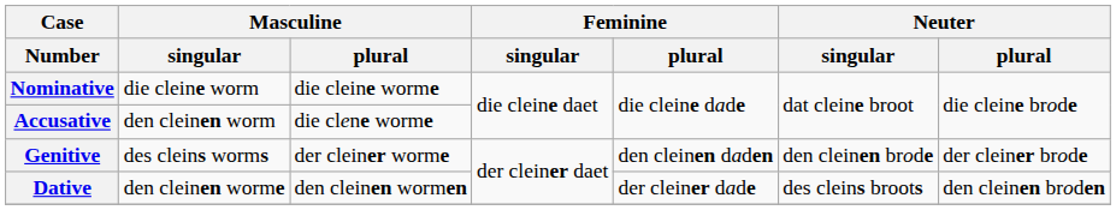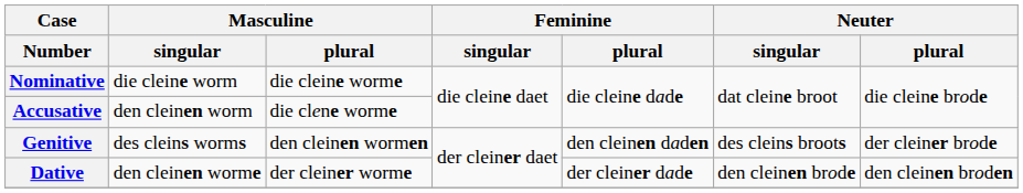Genitive | Masculine / plural: der cleiner worme -> den cleinen wormen
Genitive | Neuter / singular: den cleinen brode -> des cleins broots
Dative | Masculine / plural: den cleinen wormen -> der cleiner worme
Dative | Neuter / singular: des cleins broots -> den cleinen brode
